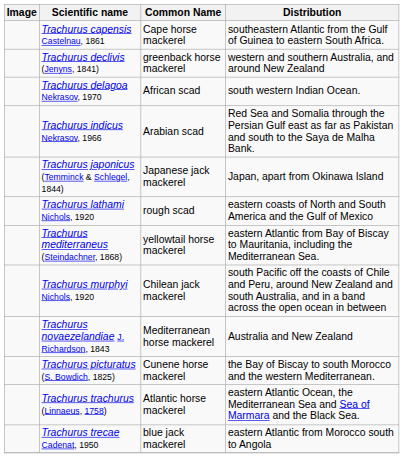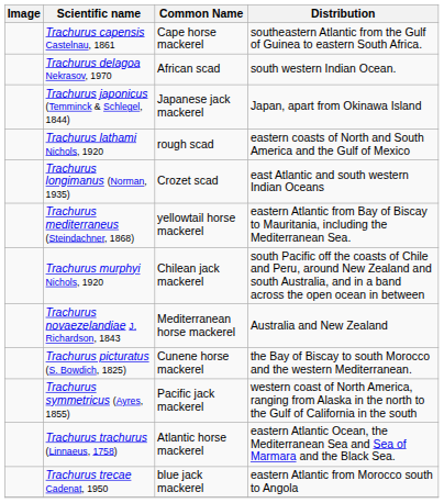- row: Trachurus declivis (Jenyns, 1841) | greenback horse mackerel | western and southern Australia, and around New Zealand
- row: Trachurus indicus Nekrasov, 1966 | Arabian scad | Red Sea and Somalia through the Persian Gulf east as far as Pakistan and south to the Saya de Malha Bank.
+ row: Trachurus longimanus (Norman, 1935) | Crozet scad | east Atlantic and south western Indian Oceans
+ row: Trachurus symmetricus (Ayres, 1855) | Pacific jack mackerel | western coast of North America, ranging from Alaska in the north to the Gulf of California in the south
